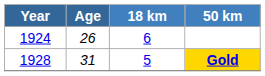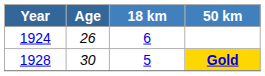Gold | Age: 31 -> 30
